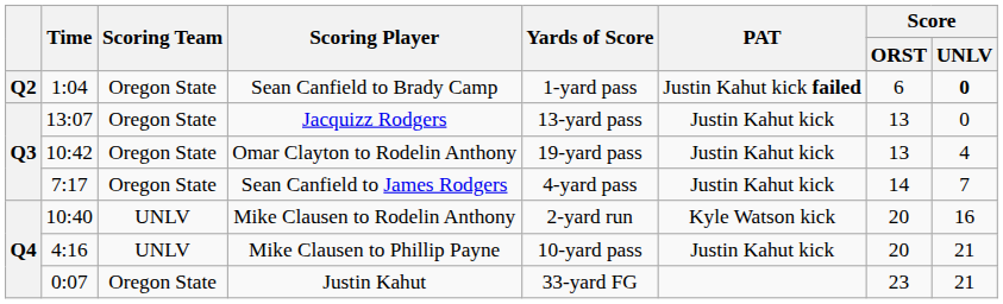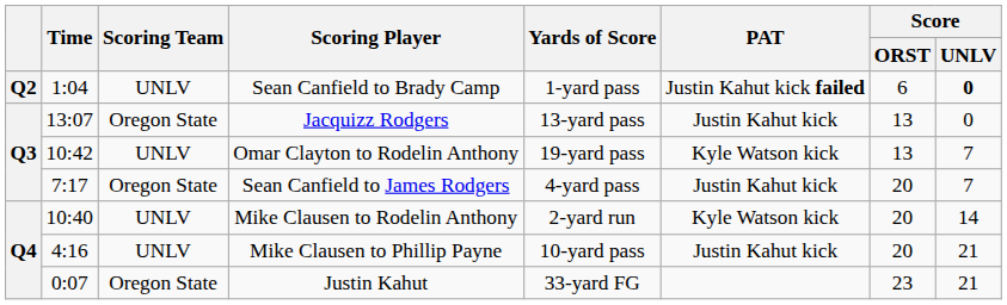Sean Canfield to Brady Camp | Scoring Team: Oregon State -> UNLV
Omar Clayton to Rodelin Anthony | Scoring Team: Oregon State -> UNLV
Omar Clayton to Rodelin Anthony | PAT: Justin Kahut kick -> Kyle Watson kick
Omar Clayton to Rodelin Anthony | Score / UNLV: 4 -> 7
Sean Canfield to James Rodgers | Score / ORST: 14 -> 20
Mike Clausen to Rodelin Anthony | Score / UNLV: 16 -> 14
